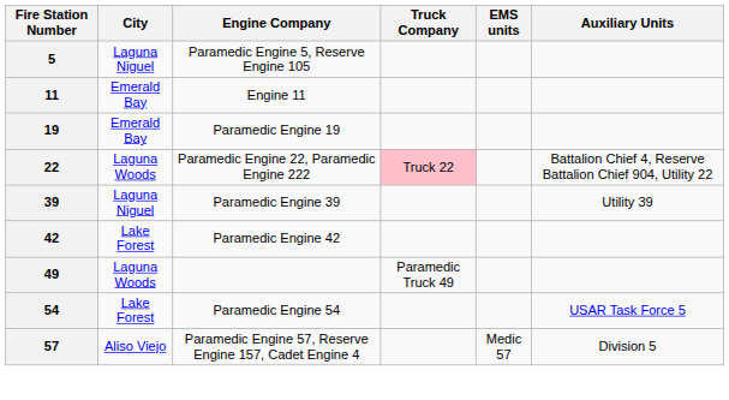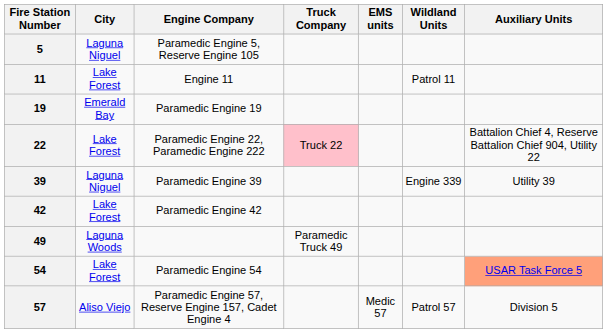+ column: Wildland Units | Patrol 11 | Engine 339 | Patrol 57
11 | City: Emerald Bay -> Lake Forest
22 | City: Laguna Woods -> Lake Forest
54 | Auxiliary Units: no background -> lightsalmon background
